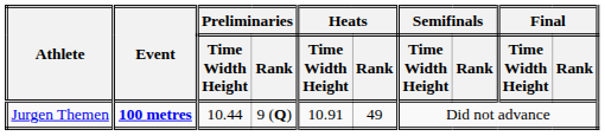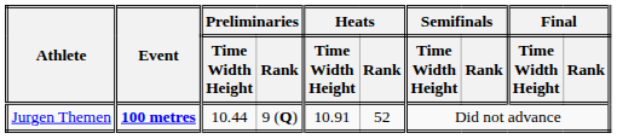Jurgen Themen | Heats / Rank: 49 -> 52
